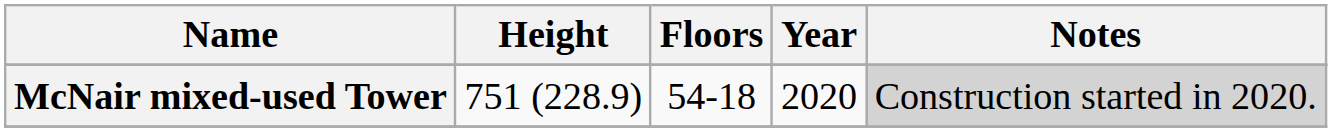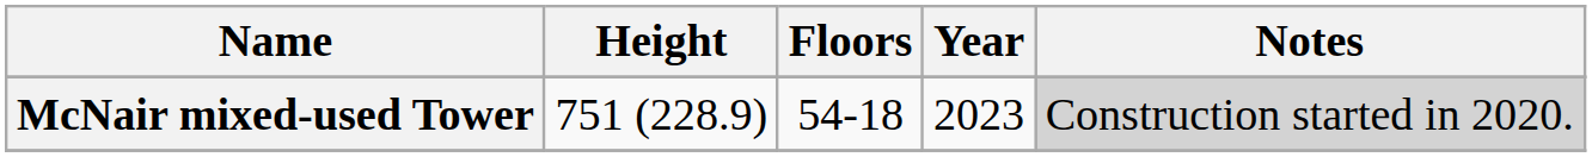McNair mixed-used Tower | Year: 2020 -> 2023
